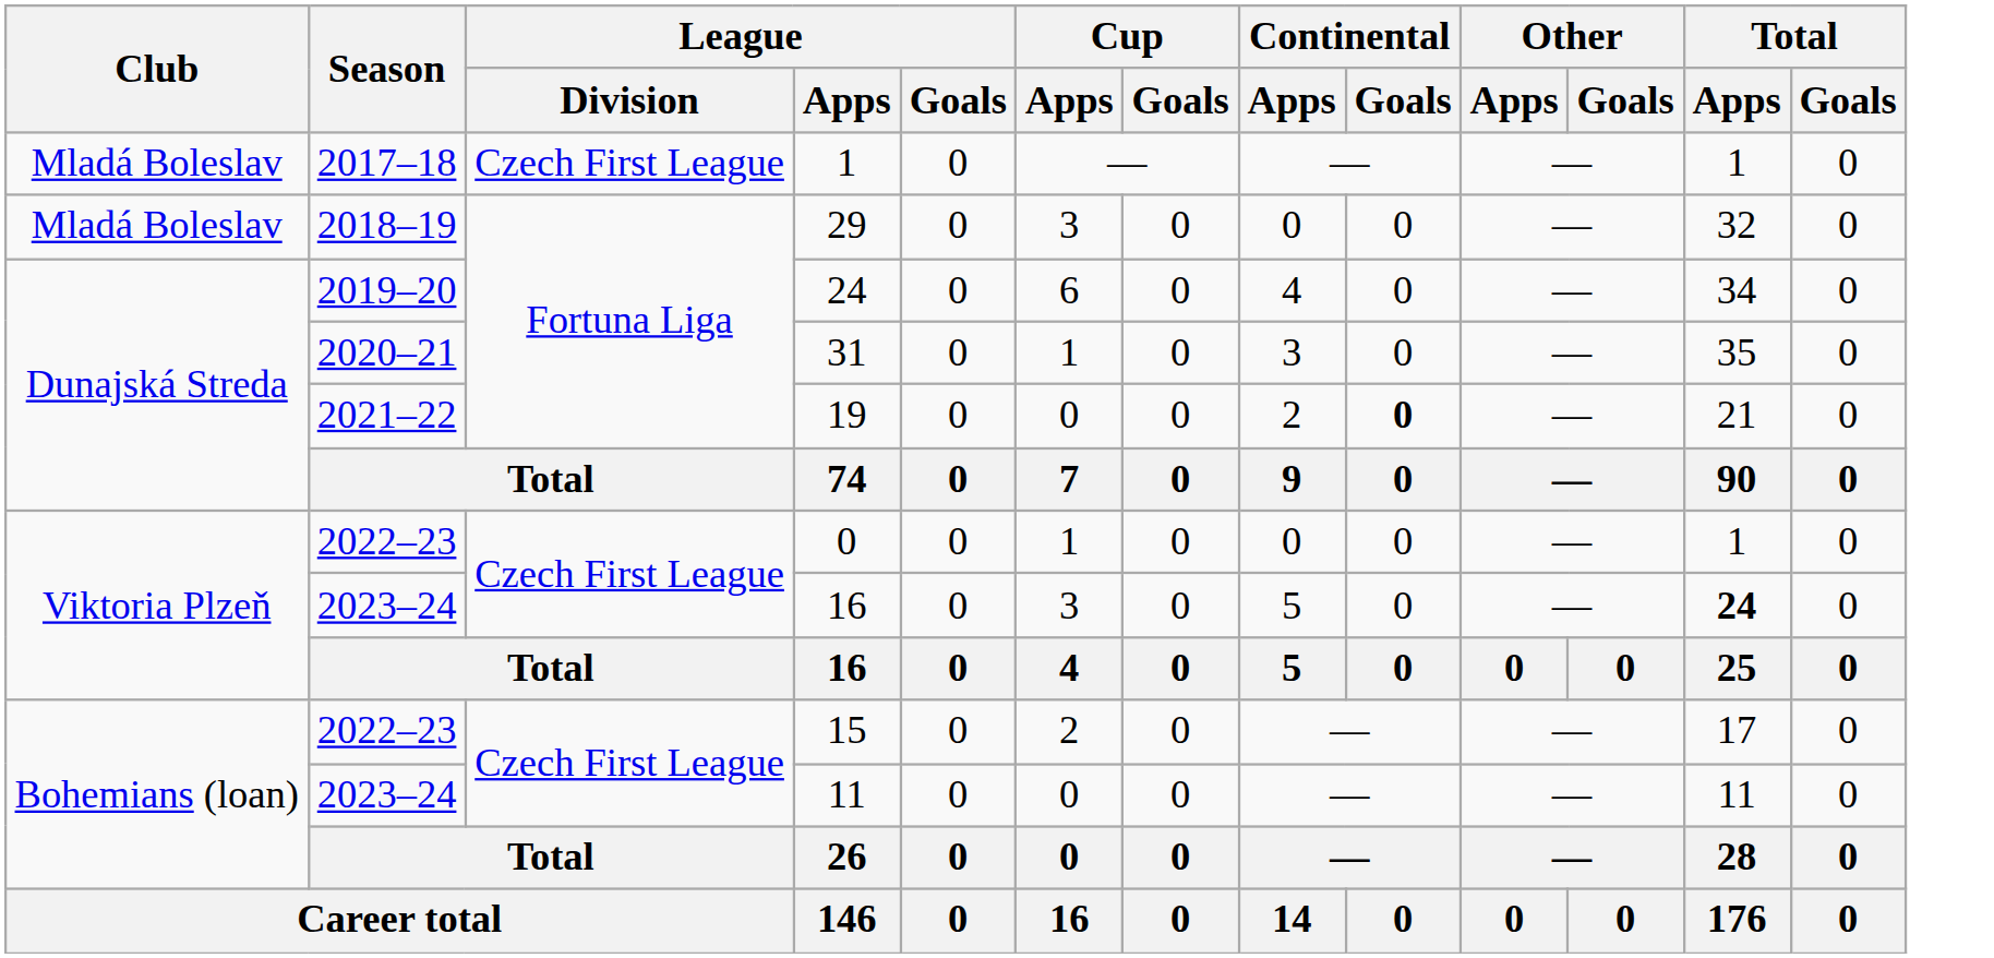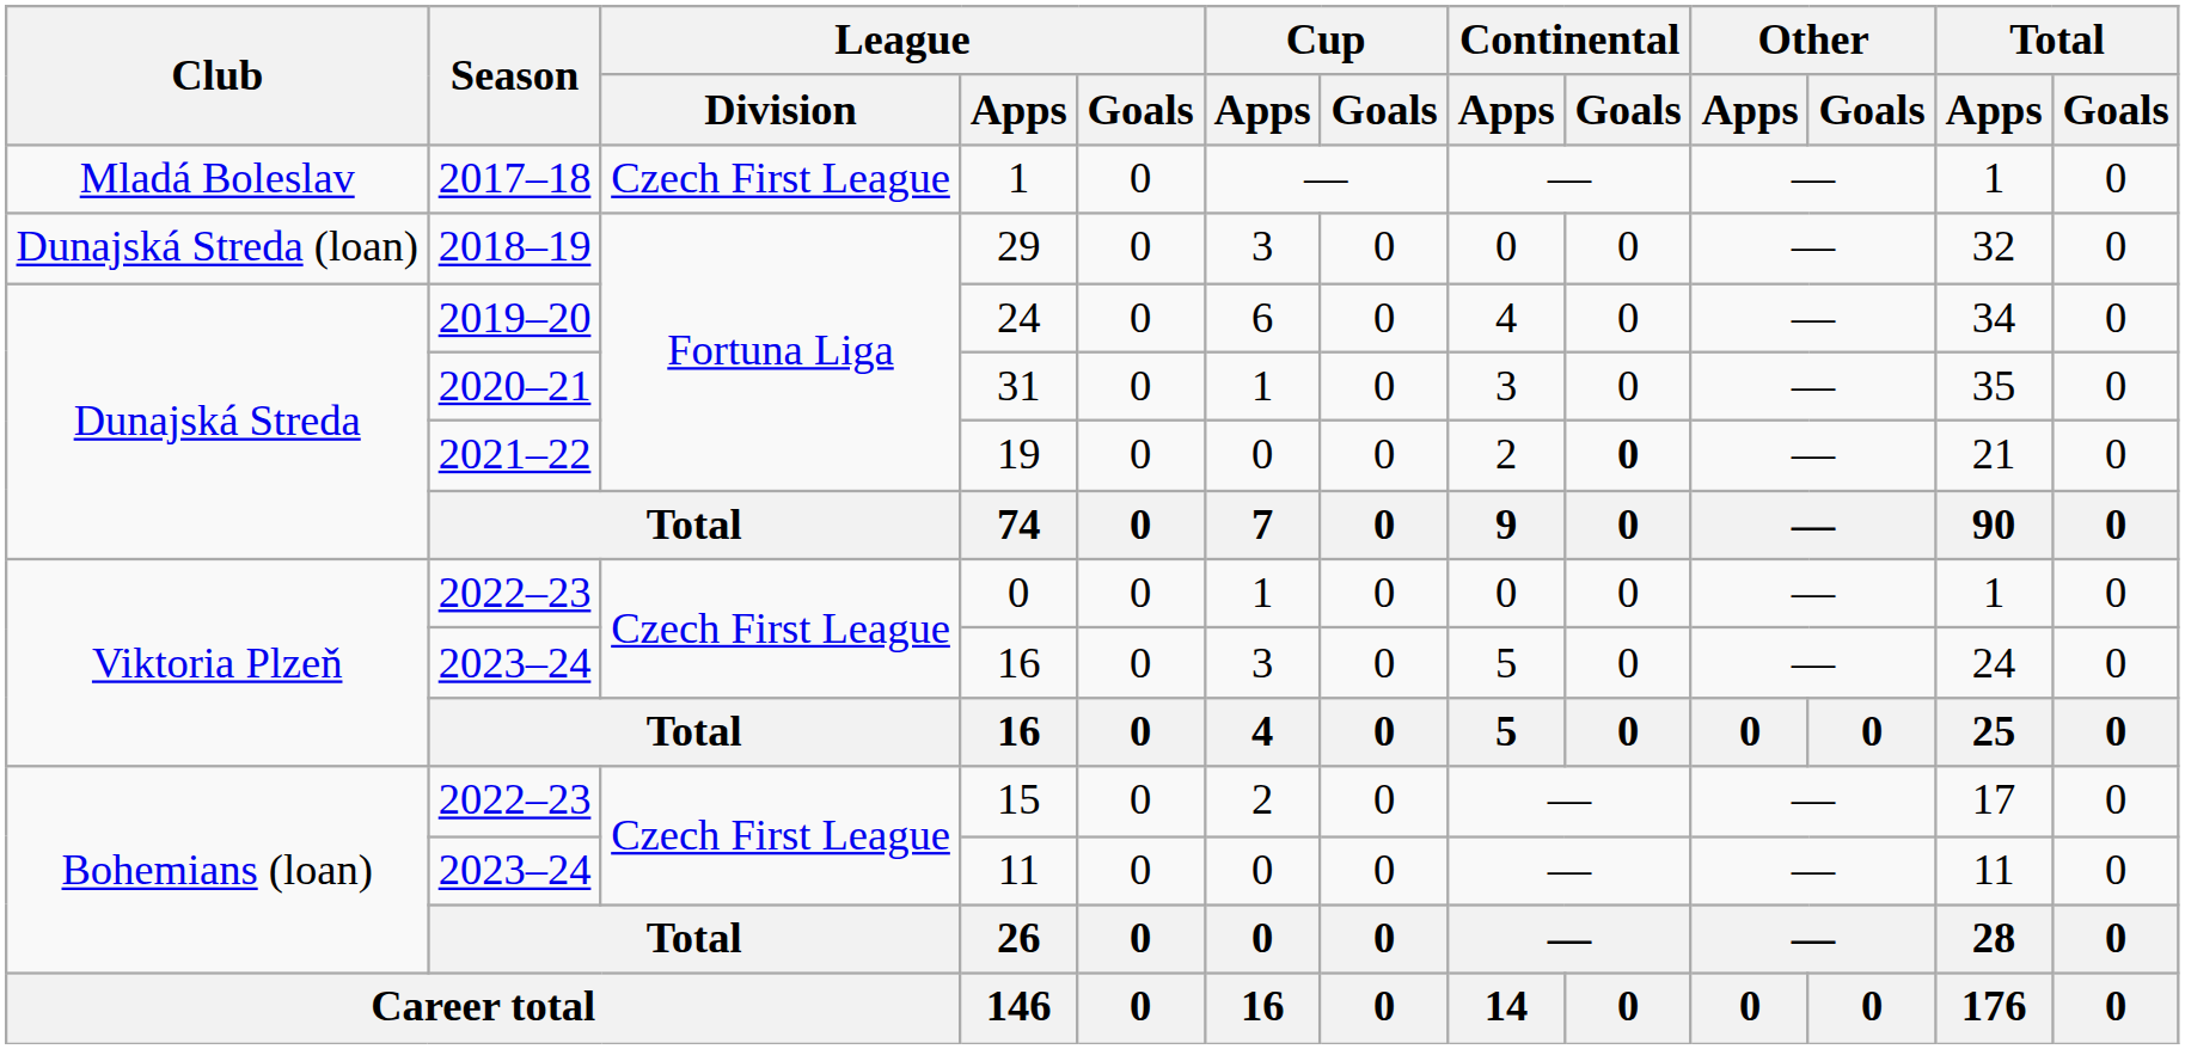29 | Club: Mladá Boleslav -> Dunajská Streda (loan)
2023–24 / 16 | Total / Apps: bold -> normal
